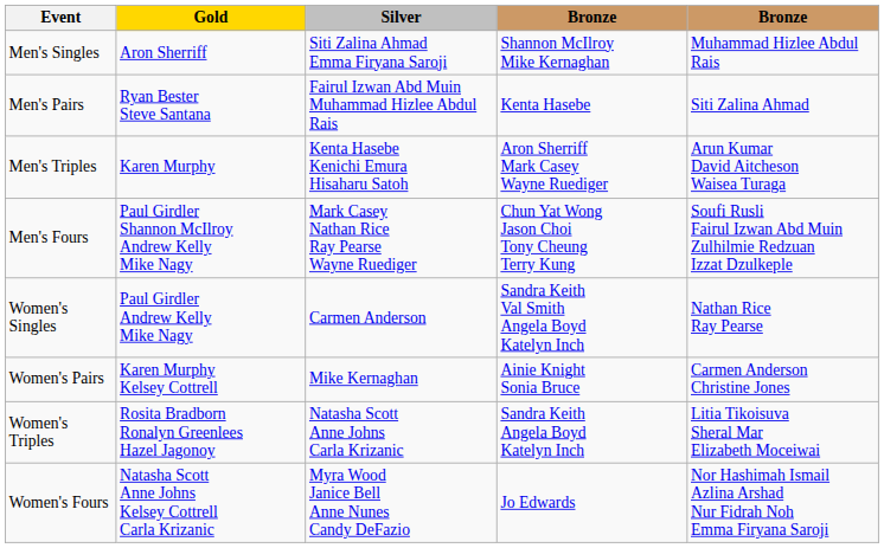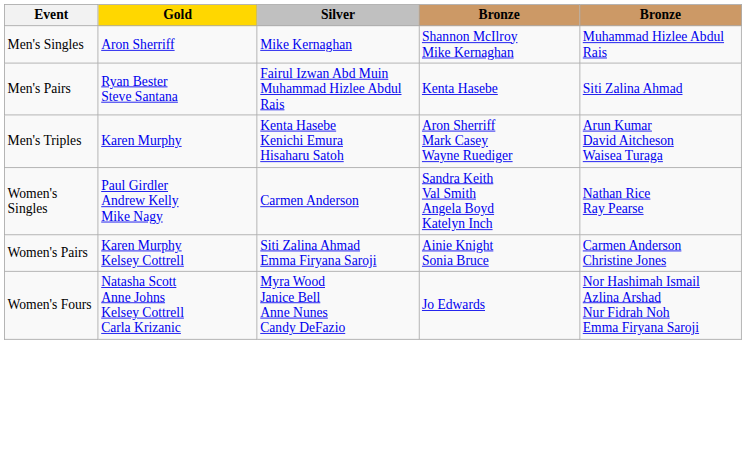Men's Singles | Silver: Siti Zalina Ahmad Emma Firyana Saroji -> Mike Kernaghan
- row: Men's Fours | Paul Girdler Shannon McIlroy Andrew Kelly Mike Nagy | Mark Casey Nathan Rice Ray Pearse Wayne Ruediger | Chun Yat Wong Jason Choi Tony Cheung Terry Kung | Soufi Rusli Fairul Izwan Abd Muin Zulhilmie Redzuan Izzat Dzulkeple
Women's Pairs | Silver: Mike Kernaghan -> Siti Zalina Ahmad Emma Firyana Saroji
- row: Women's Triples | Rosita Bradborn Ronalyn Greenlees Hazel Jagonoy | Natasha Scott Anne Johns Carla Krizanic | Sandra Keith Angela Boyd Katelyn Inch | Litia Tikoisuva Sheral Mar Elizabeth Moceiwai
